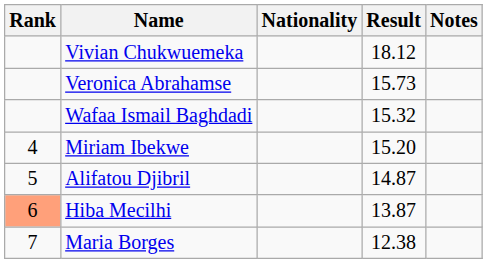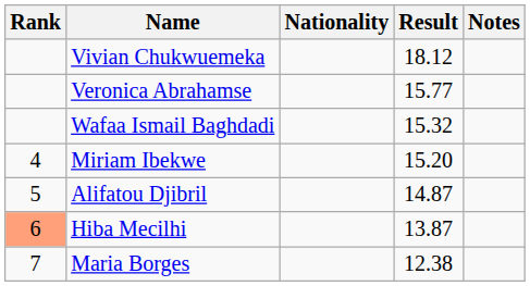Veronica Abrahamse | Result: 15.73 -> 15.77
